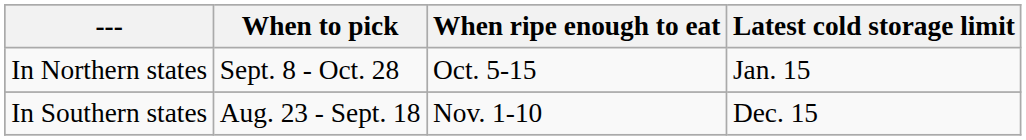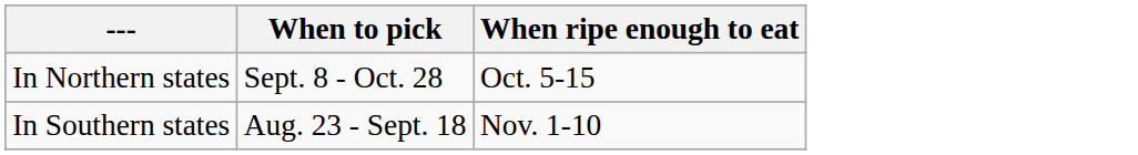- column: Latest cold storage limit | Jan. 15 | Dec. 15
